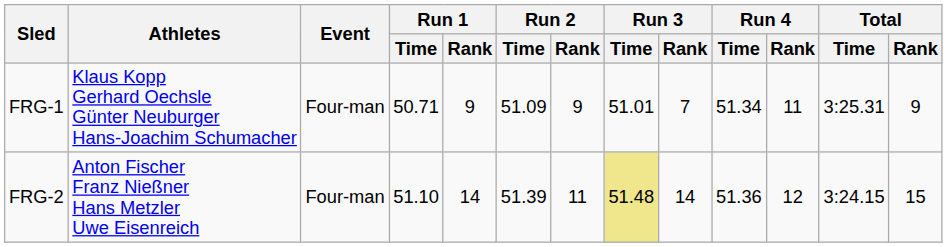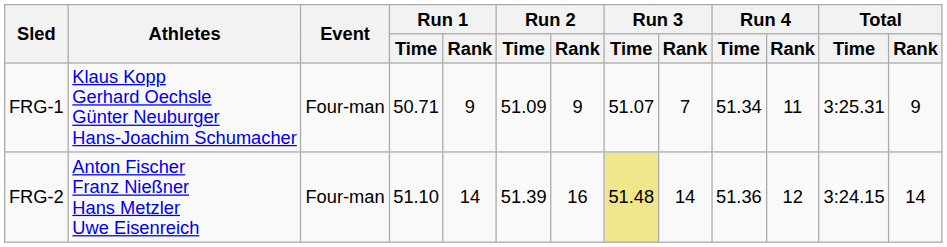FRG-1 | Run 3 / Time: 51.01 -> 51.07
FRG-2 | Run 2 / Rank: 11 -> 16
FRG-2 | Total / Rank: 15 -> 14
